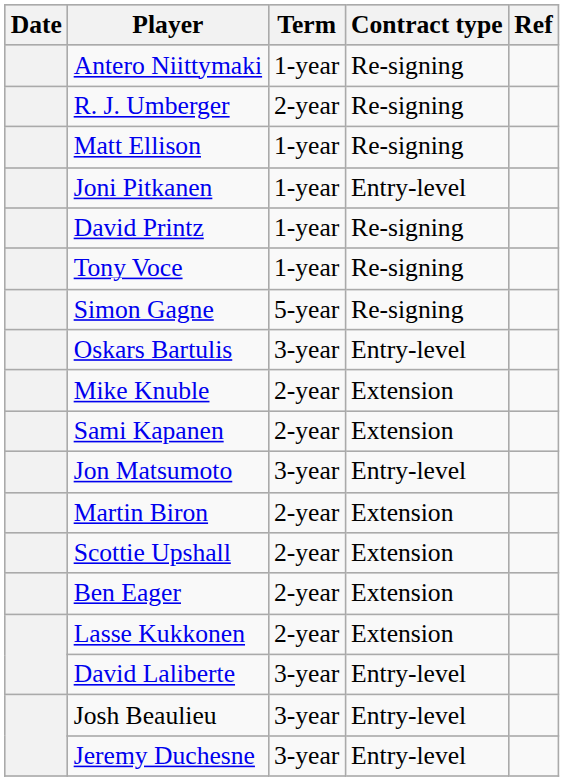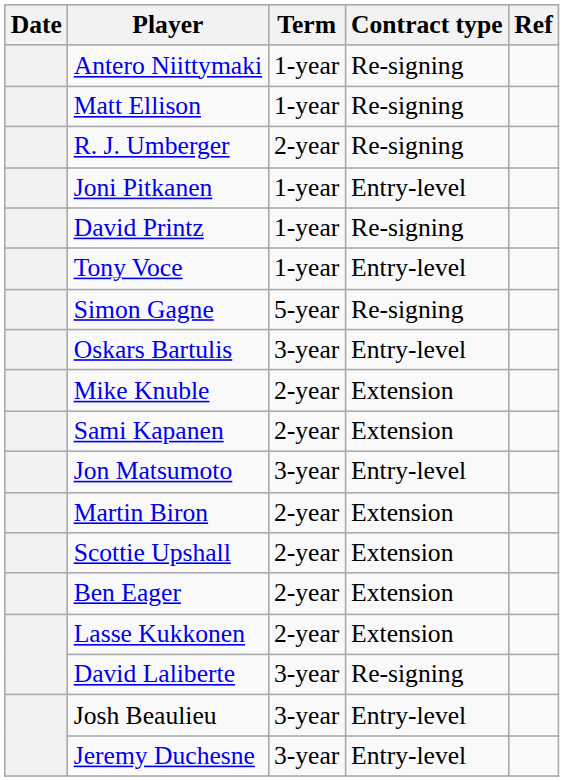rows swapped: R. J. Umberger <-> Matt Ellison
Tony Voce | Contract type: Re-signing -> Entry-level
David Laliberte | Contract type: Entry-level -> Re-signing
